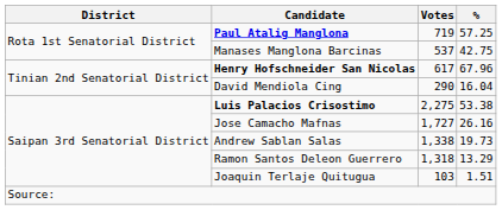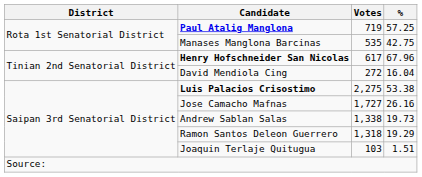Manases Manglona Barcinas | Votes: 537 -> 535
David Mendiola Cing | Votes: 290 -> 272
Ramon Santos Deleon Guerrero | %: 13.29 -> 19.29
